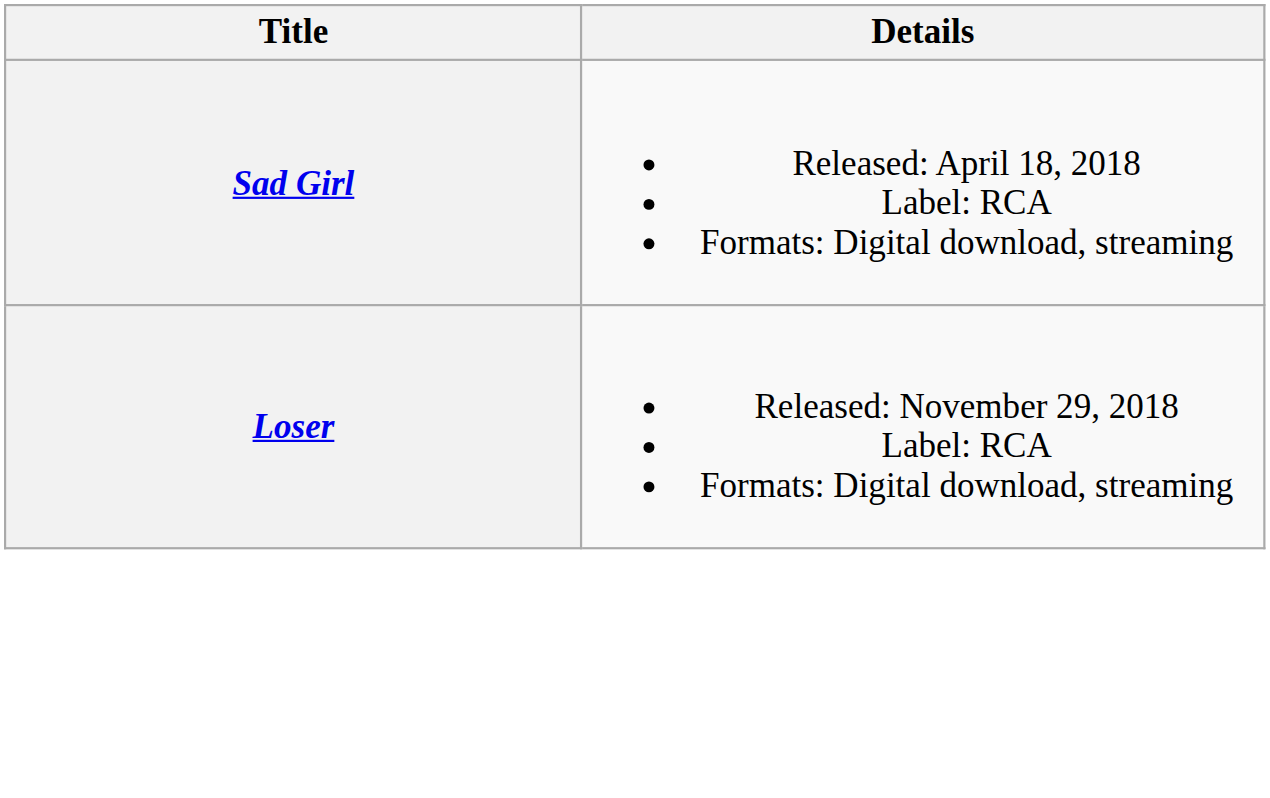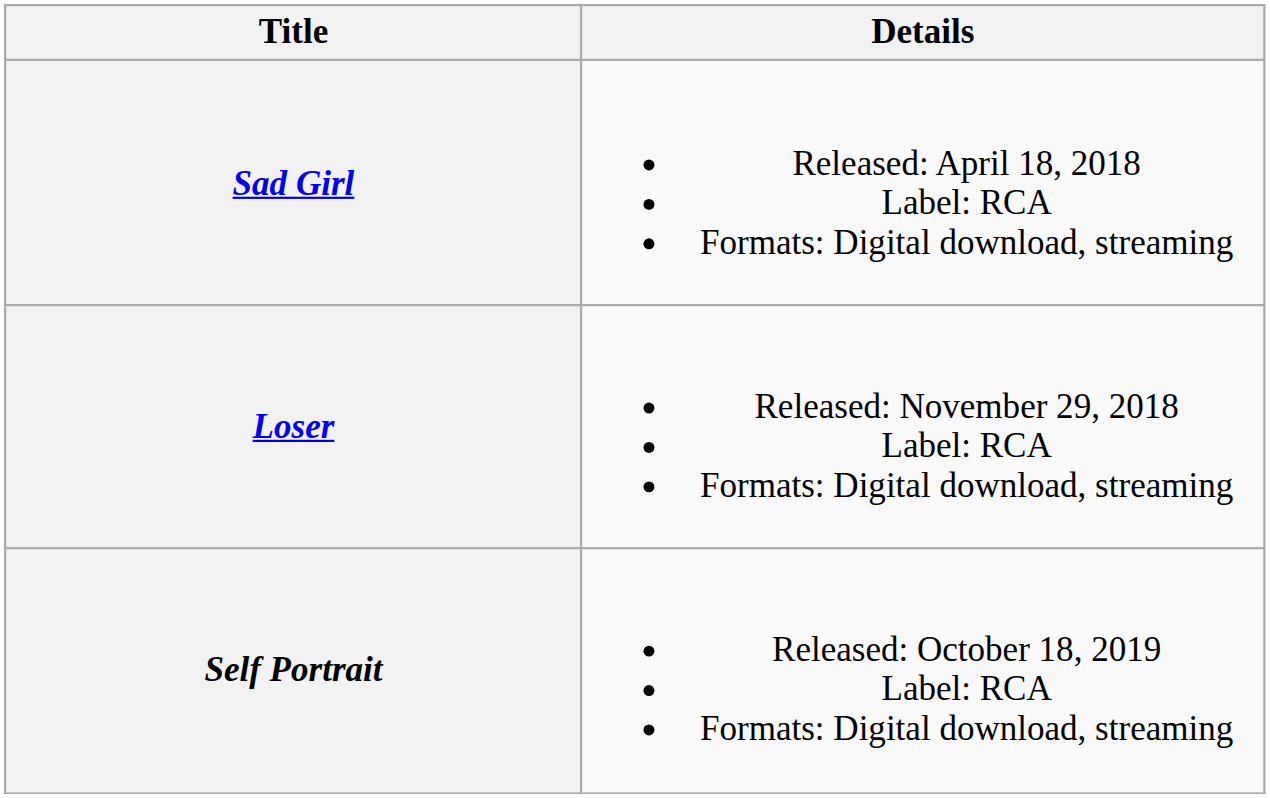+ row: Self Portrait | Released: October 18, 2019 Label: RCA Formats: Digital download, streaming
